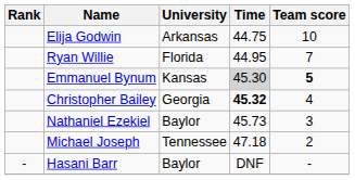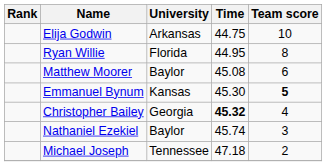Ryan Willie | Team score: 7 -> 8
+ row: Matthew Moorer | Baylor | 45.08 | 6
Emmanuel Bynum | Time: lightgrey background -> no background
Nathaniel Ezekiel | Time: 45.73 -> 45.74
- row: - | Hasani Barr | Baylor | DNF | -
